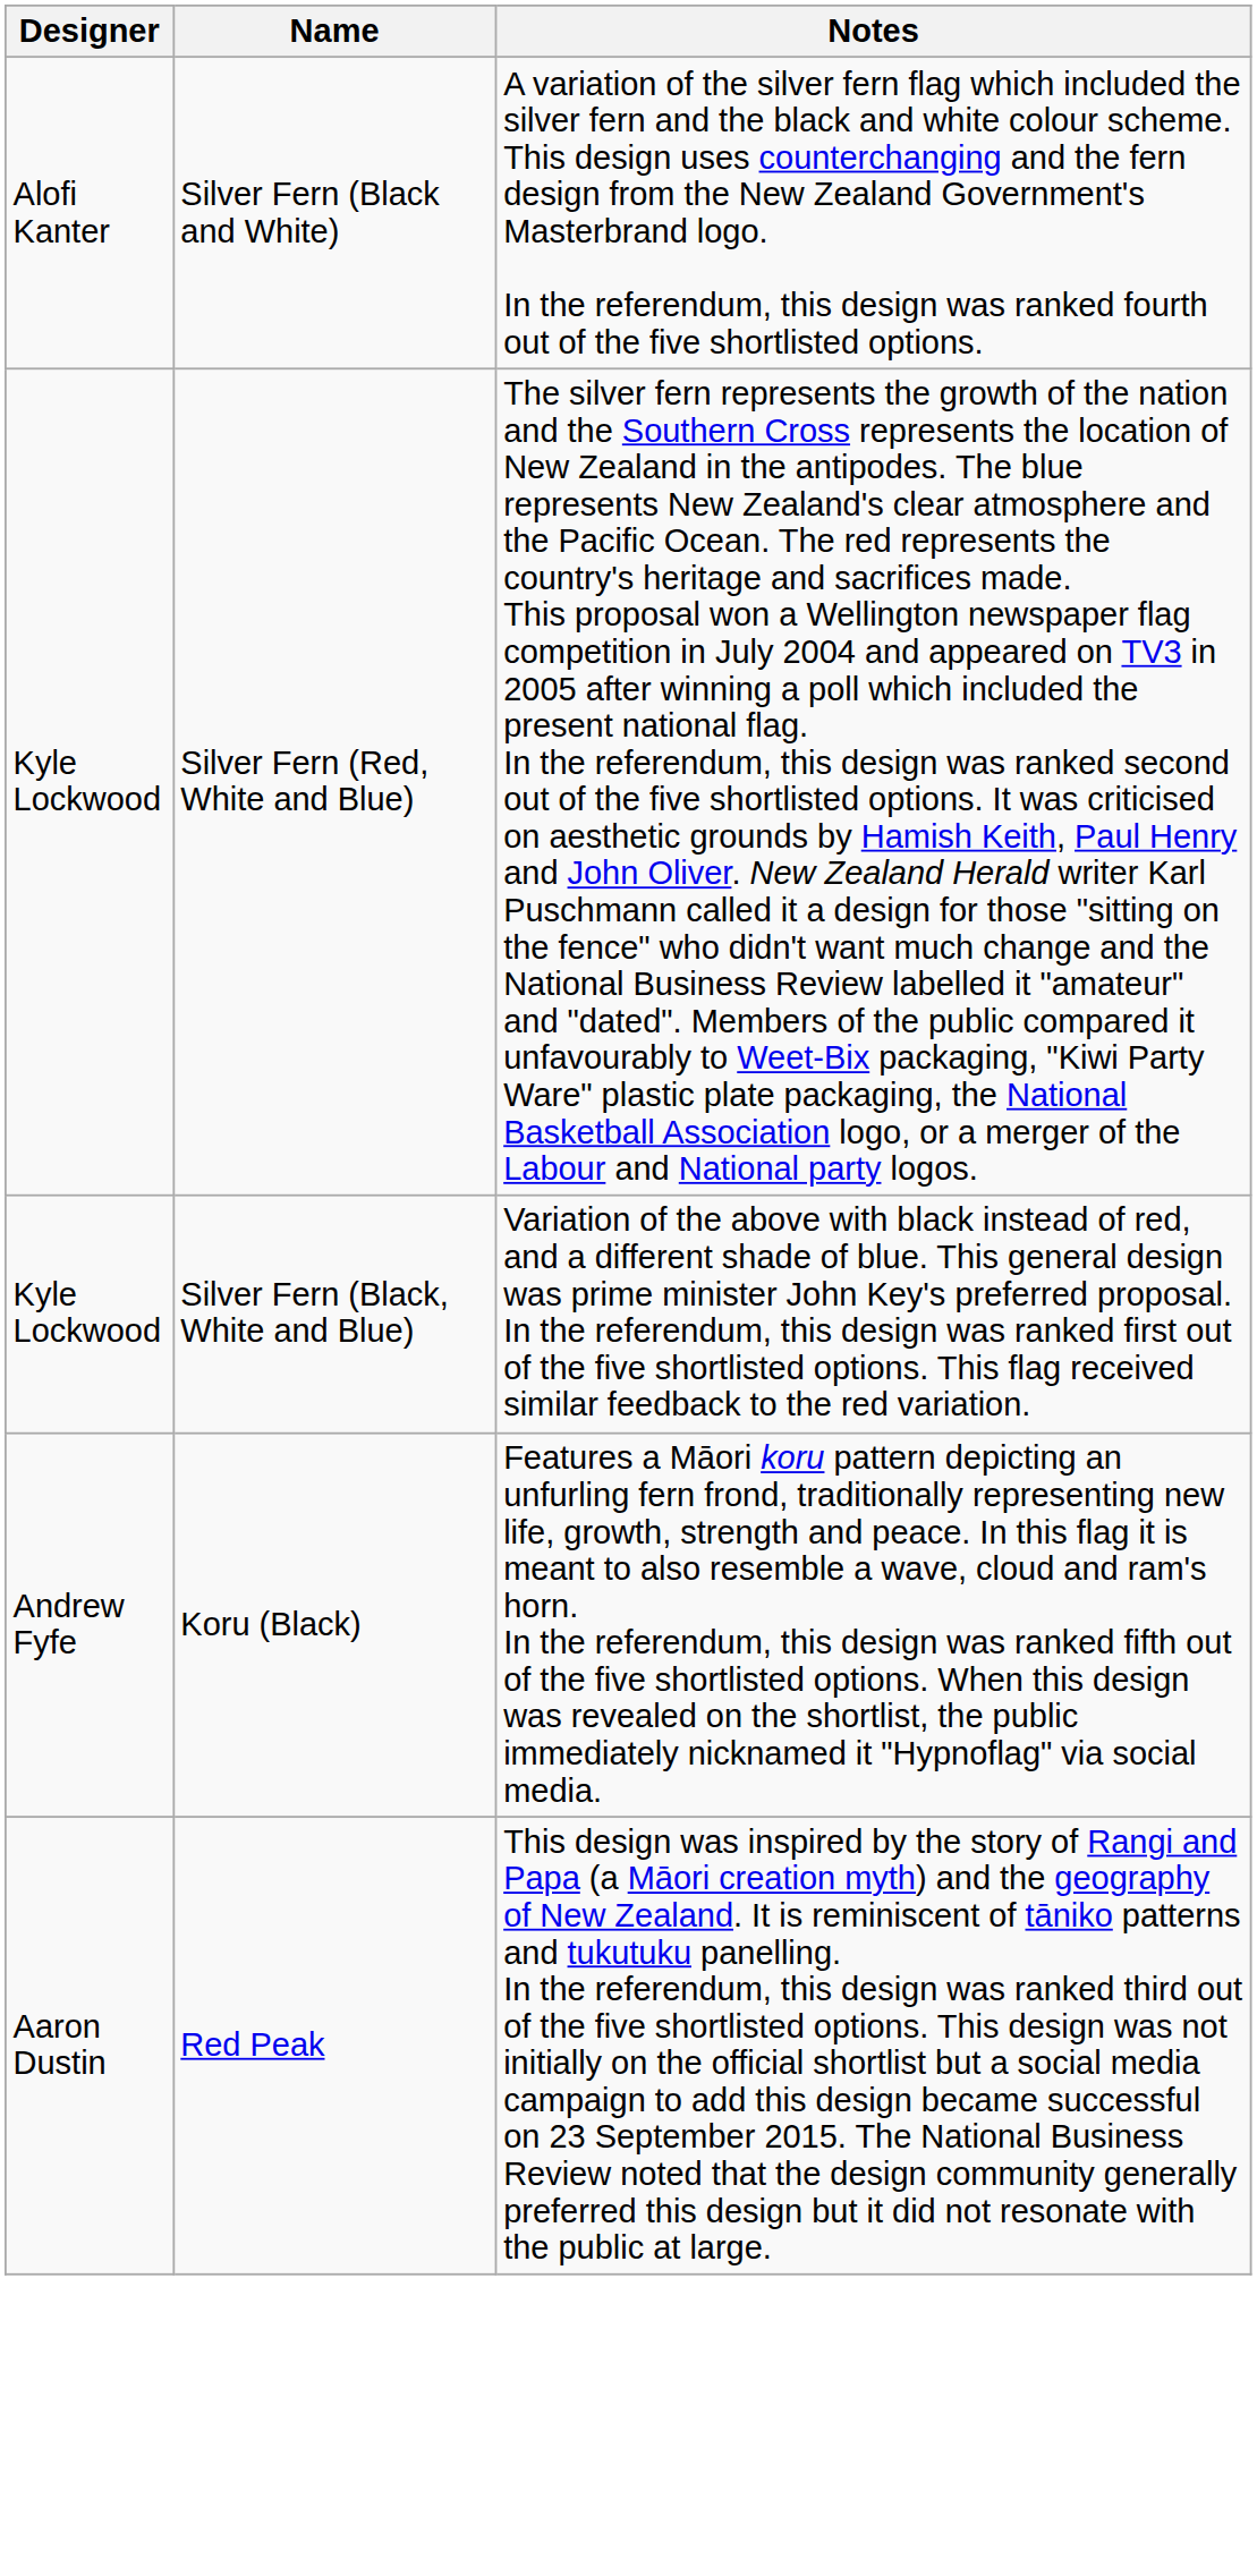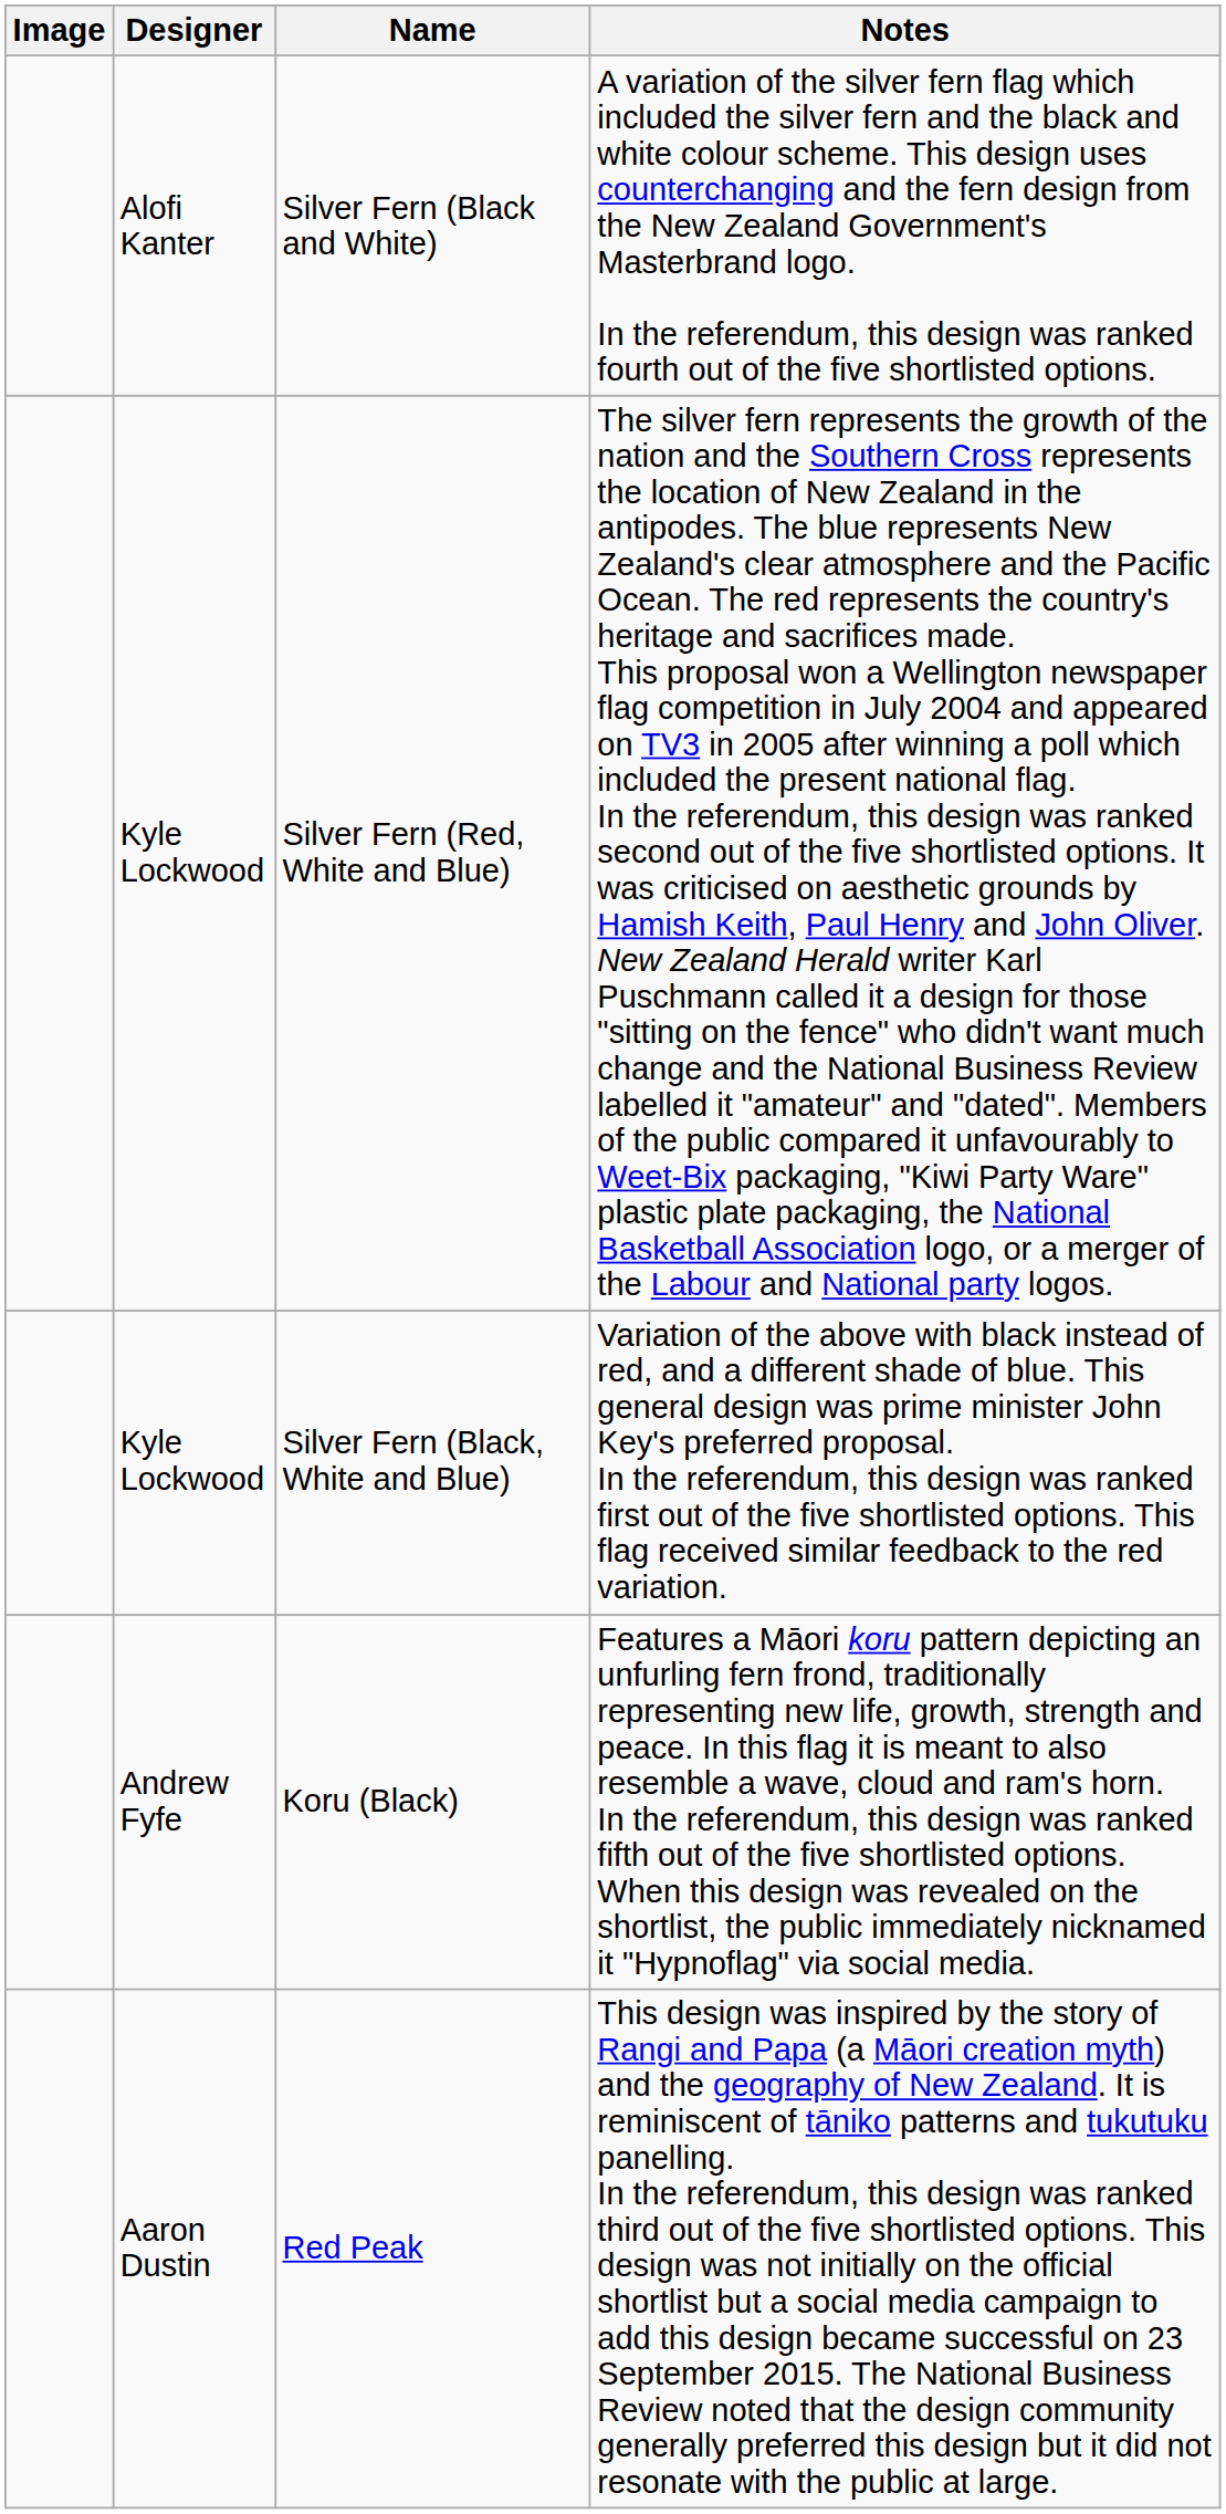+ column: Image
